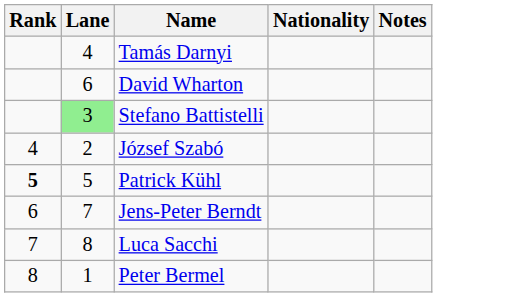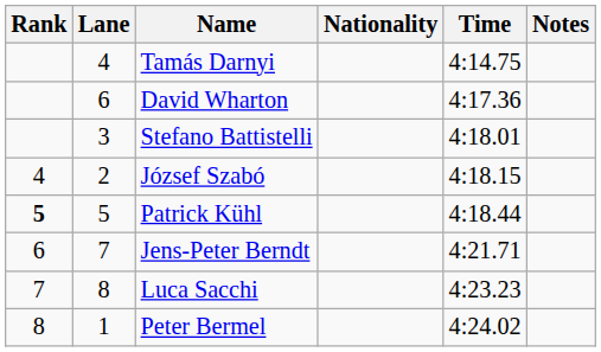+ column: Time | 4:14.75 | 4:17.36 | 4:18.01 | 4:18.15 | 4:18.44 | 4:21.71 | 4:23.23 | 4:24.02
Stefano Battistelli | Lane: lightgreen background -> no background
